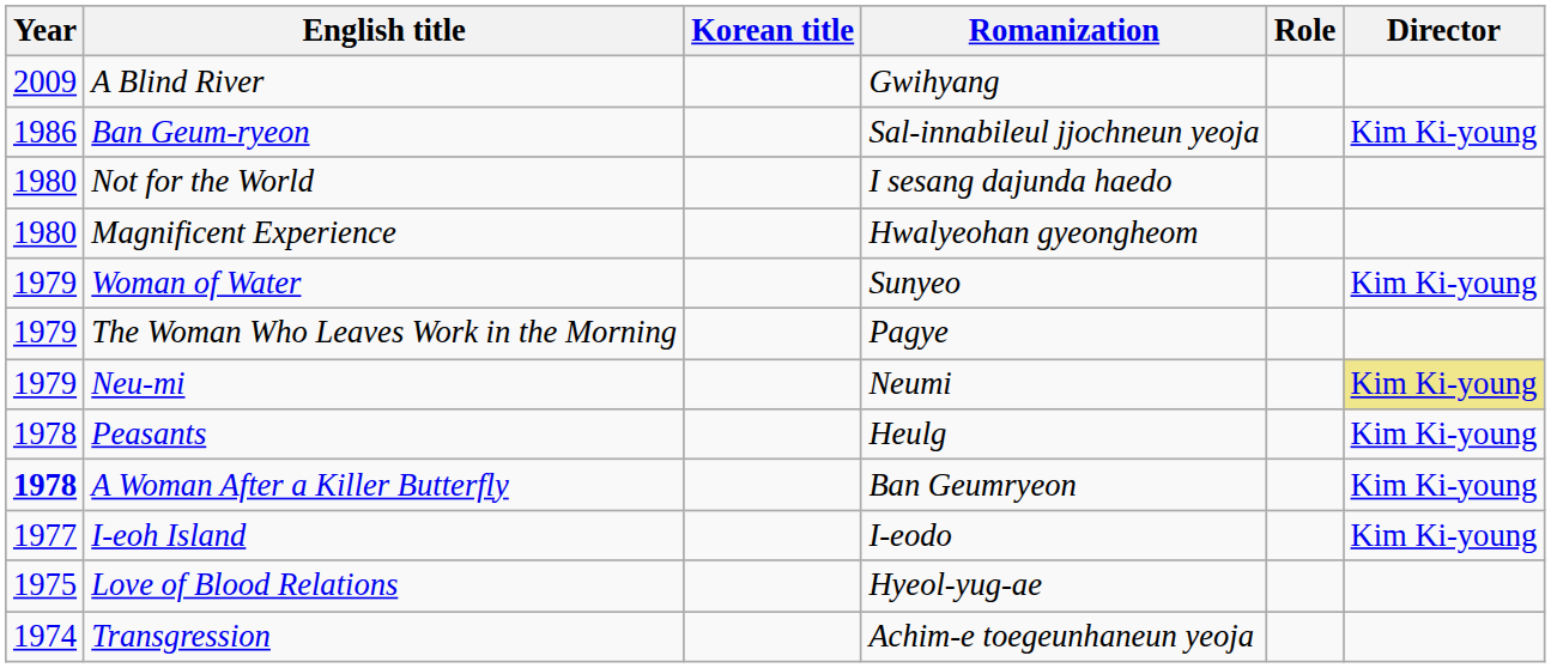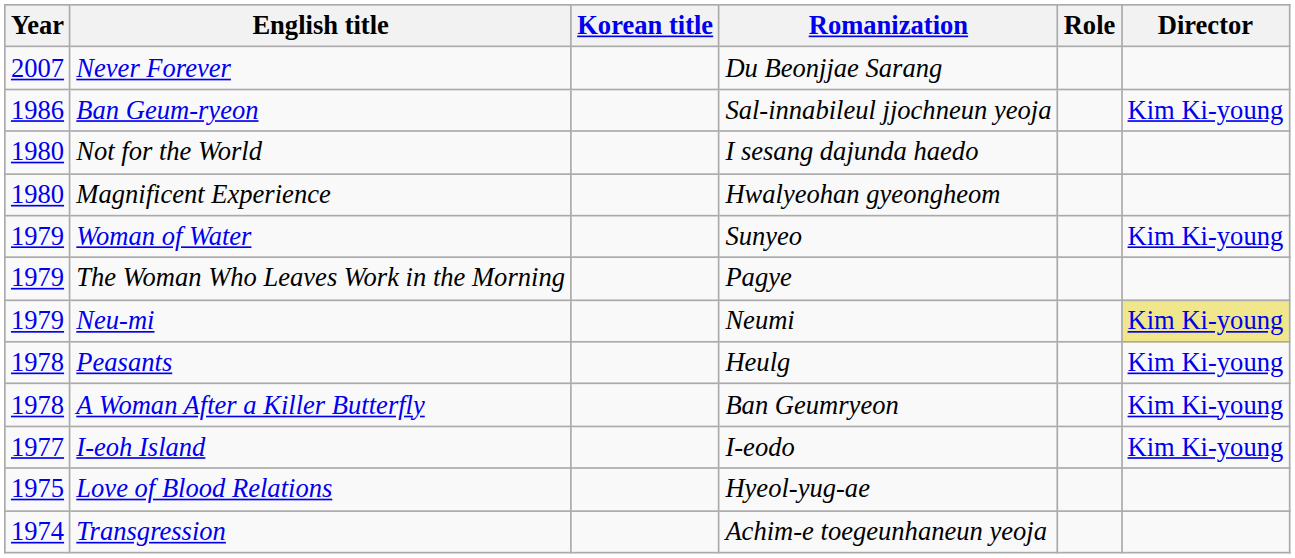- row: 2009 | A Blind River | Gwihyang
+ row: 2007 | Never Forever | Du Beonjjae Sarang
A Woman After a Killer Butterfly | Year: bold -> normal
